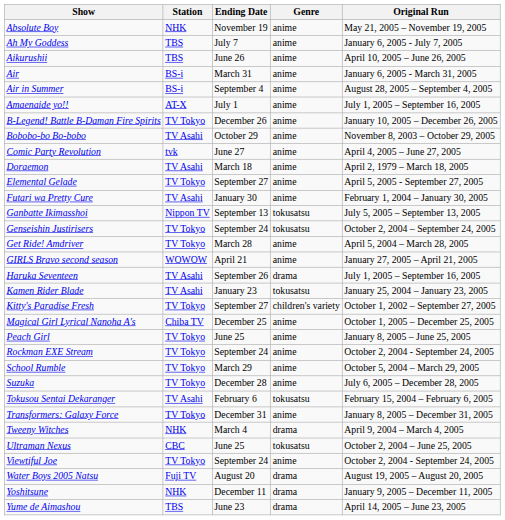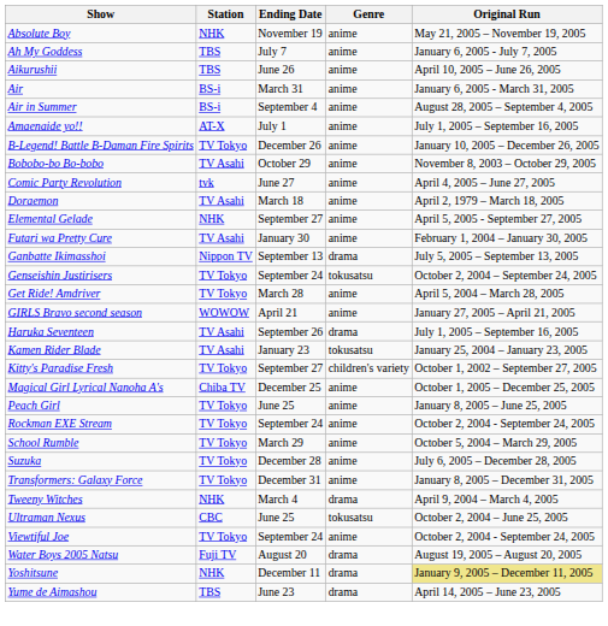Elemental Gelade | Station: TV Tokyo -> NHK
Ganbatte Ikimasshoi | Genre: tokusatsu -> drama
- row: Tokusou Sentai Dekaranger | TV Asahi | February 6 | tokusatsu | February 15, 2004 – February 6, 2005
Yoshitsune | Original Run: no background -> khaki background
